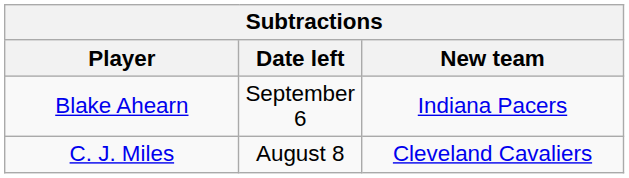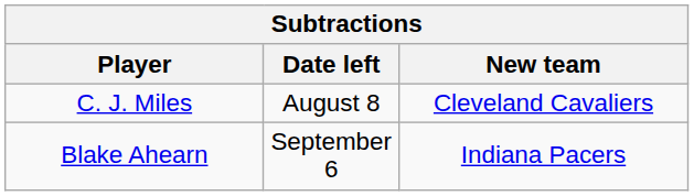rows swapped: C. J. Miles <-> Blake Ahearn
